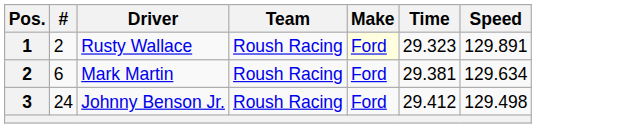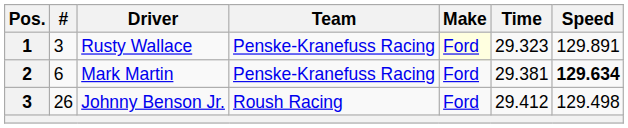Rusty Wallace | #: 2 -> 3
Rusty Wallace | Team: Roush Racing -> Penske-Kranefuss Racing
Mark Martin | Team: Roush Racing -> Penske-Kranefuss Racing
Mark Martin | Speed: normal -> bold
Johnny Benson Jr. | #: 24 -> 26
